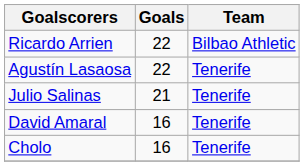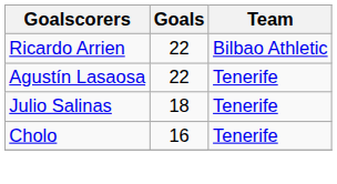Julio Salinas | Goals: 21 -> 18
- row: David Amaral | 16 | Tenerife
